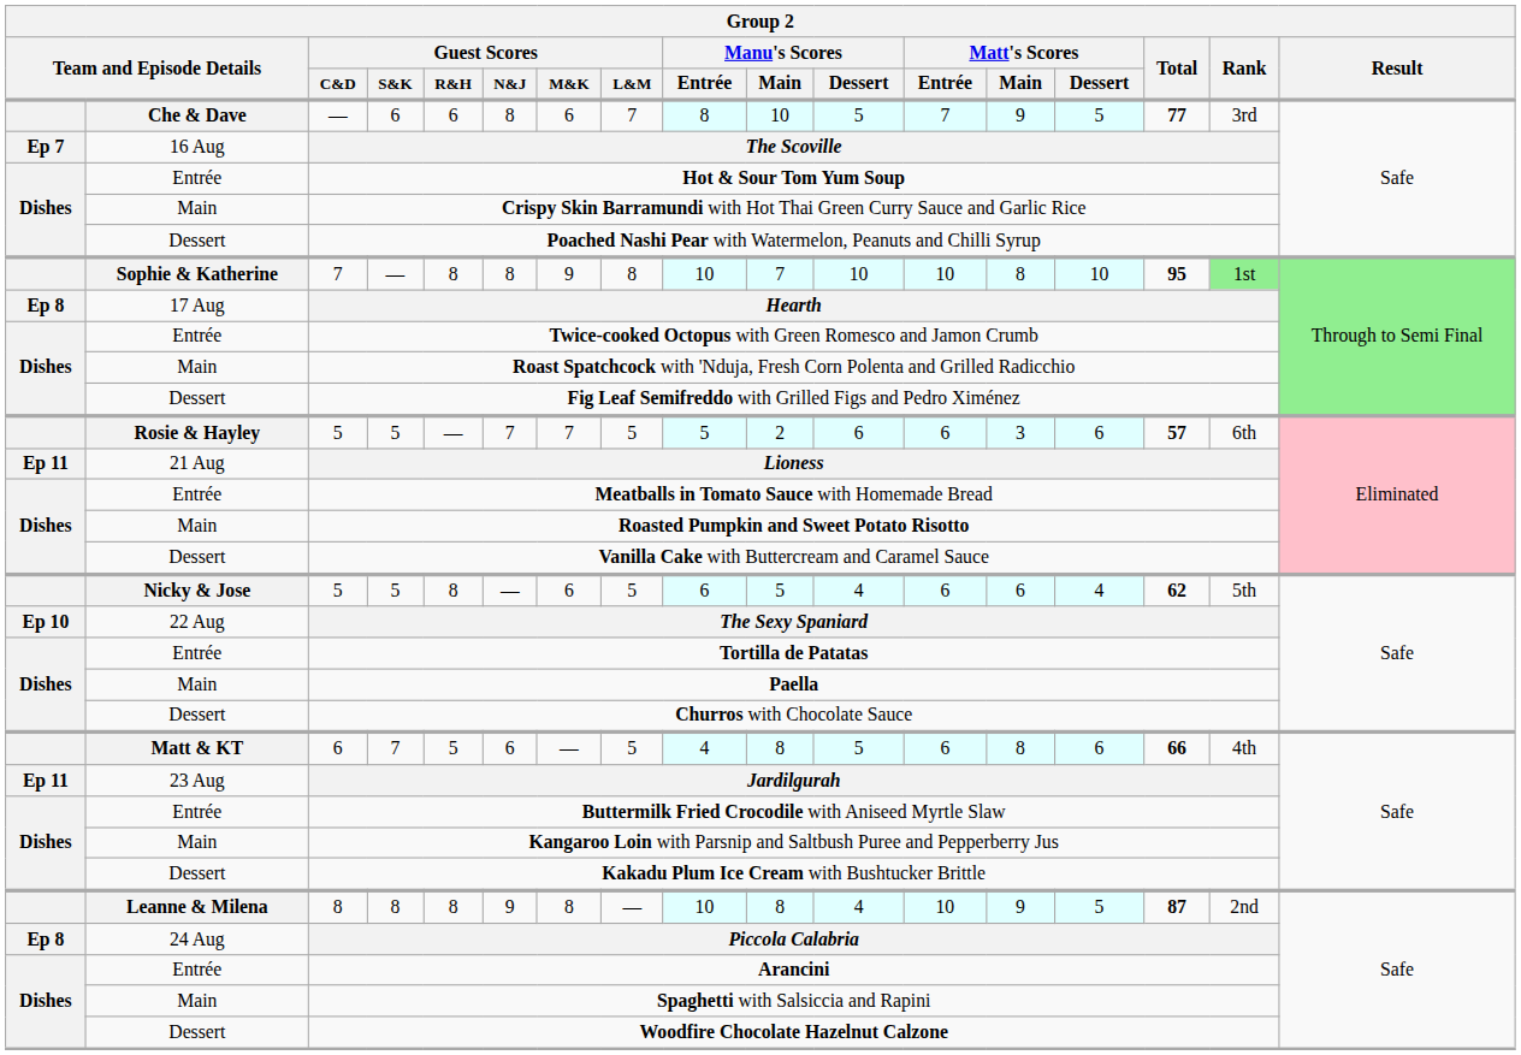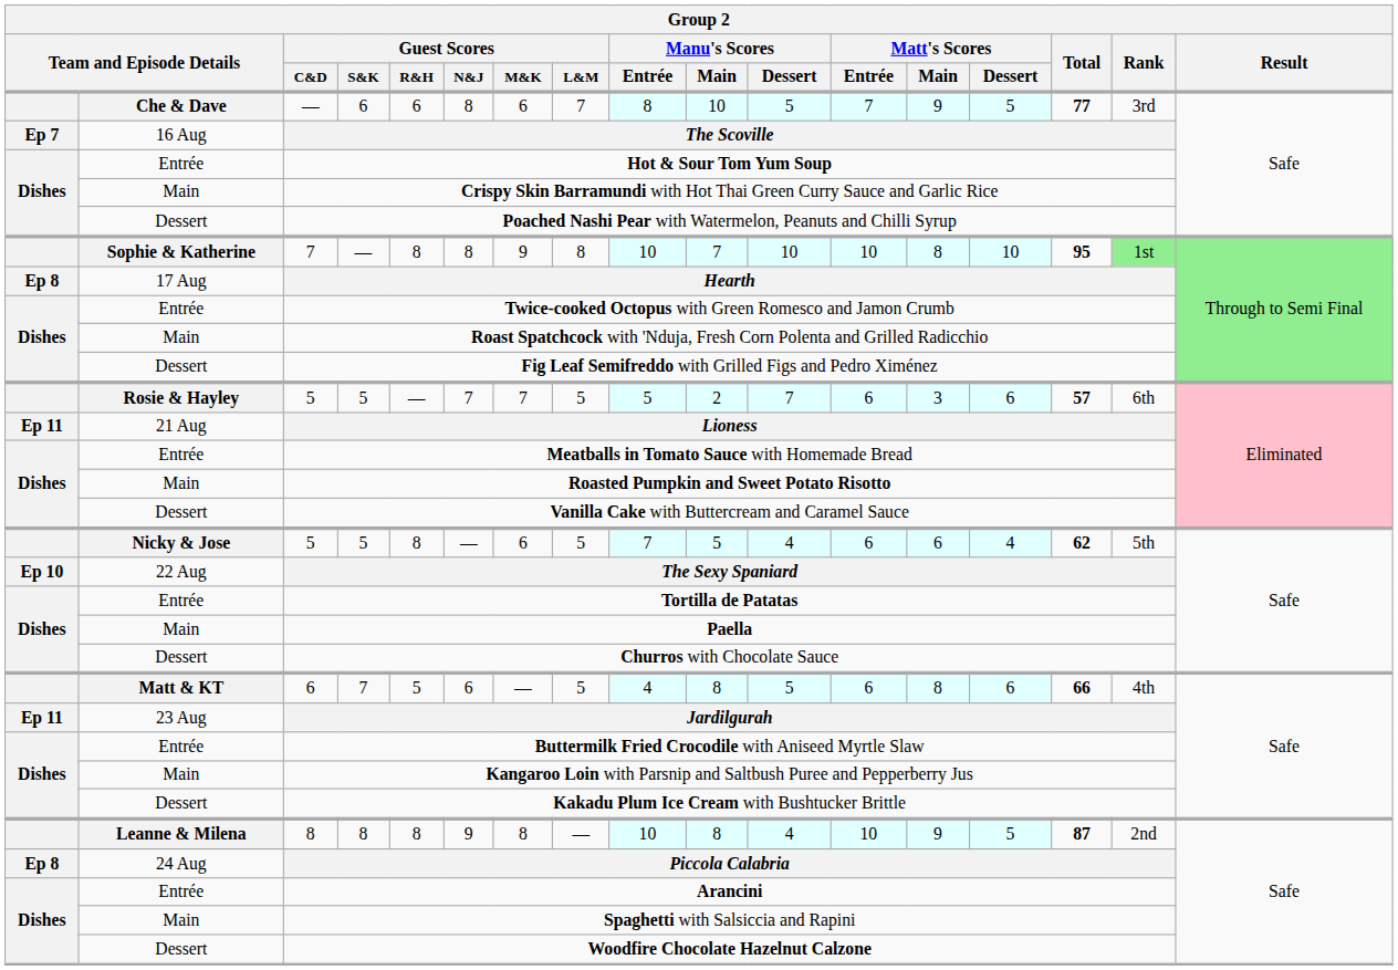Rosie & Hayley / 5 | Manu's Scores / Dessert: 6 -> 7
Nicky & Jose / 5 | Manu's Scores / Entrée: 6 -> 7
